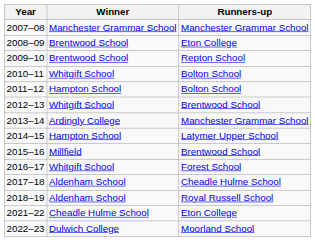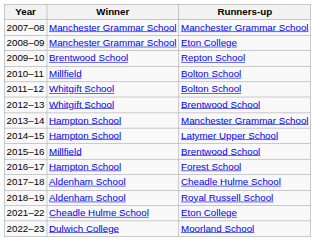2008–09 | Winner: Brentwood School -> Manchester Grammar School
2010–11 | Winner: Whitgift School -> Millfield
2011–12 | Winner: Hampton School -> Whitgift School
2013–14 | Winner: Ardingly College -> Hampton School
2016–17 | Winner: Whitgift School -> Hampton School
